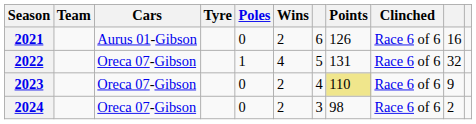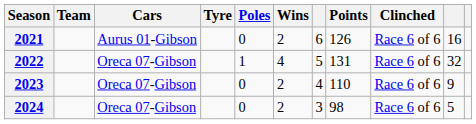2023 | Points: khaki background -> no background
2024 | column 10: 2 -> 5
